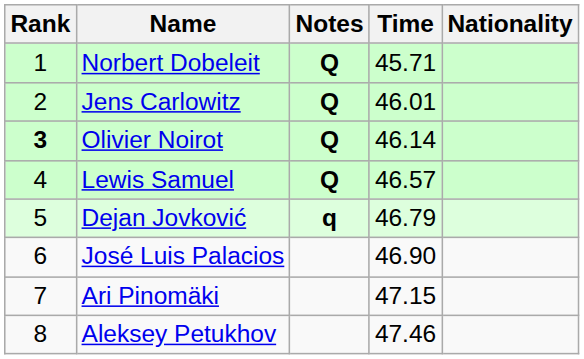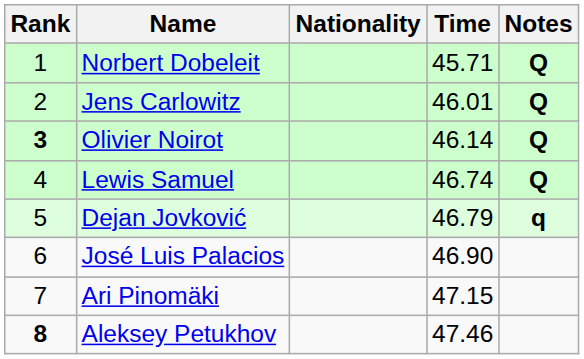columns swapped: Nationality <-> Notes
Lewis Samuel | Time: 46.57 -> 46.74
Aleksey Petukhov | Rank: normal -> bold
